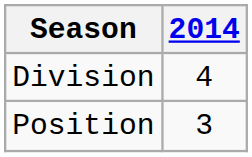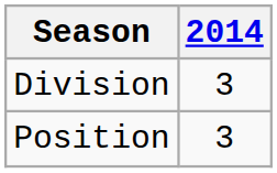Division | 2014: 4 -> 3
